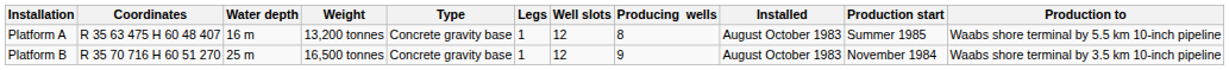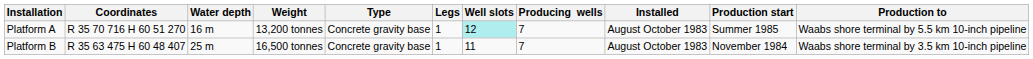Platform A | Coordinates: R 35 63 475 H 60 48 407 -> R 35 70 716 H 60 51 270
Platform A | Well slots: no background -> paleturquoise background
Platform A | Producing wells: 8 -> 7
Platform B | Coordinates: R 35 70 716 H 60 51 270 -> R 35 63 475 H 60 48 407
Platform B | Well slots: 12 -> 11
Platform B | Producing wells: 9 -> 7
